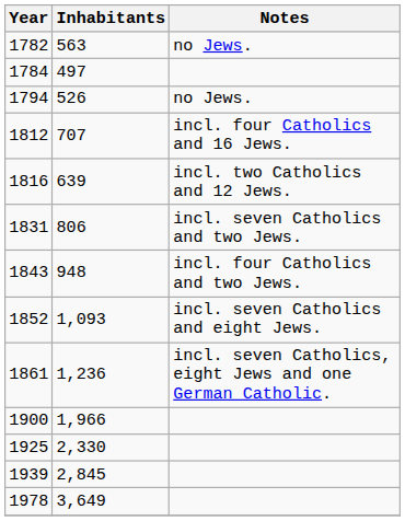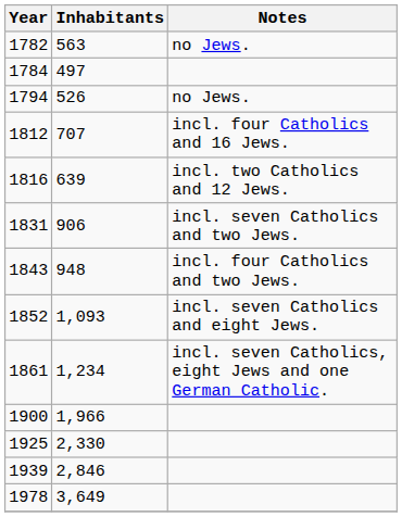1831 | Inhabitants: 806 -> 906
1861 | Inhabitants: 1,236 -> 1,234
1939 | Inhabitants: 2,845 -> 2,846
